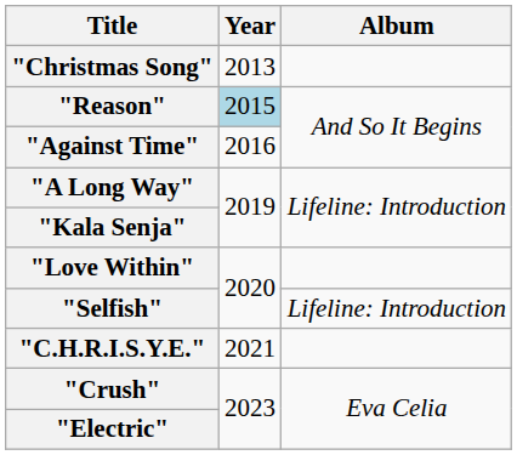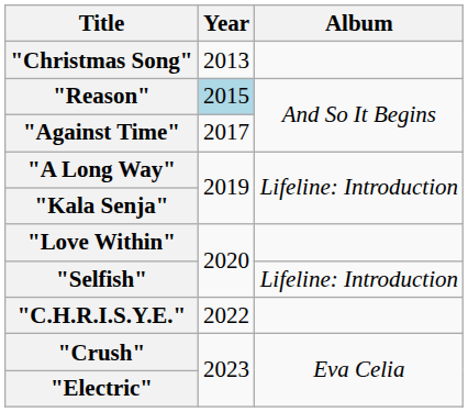"Against Time" | Year: 2016 -> 2017
"C.H.R.I.S.Y.E." | Year: 2021 -> 2022
